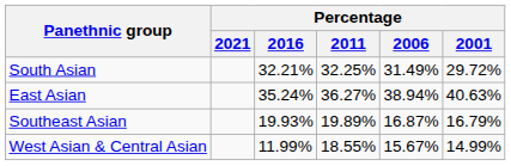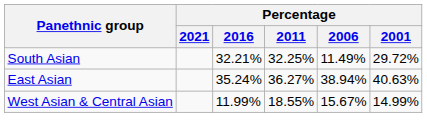South Asian | Percentage / 2006: 31.49% -> 11.49%
- row: Southeast Asian | 19.93% | 19.89% | 16.87% | 16.79%
